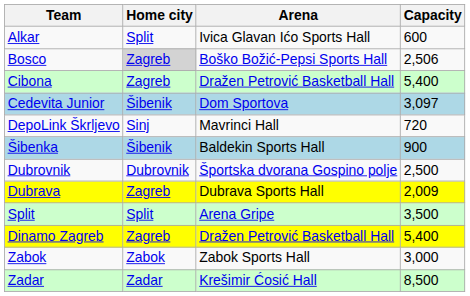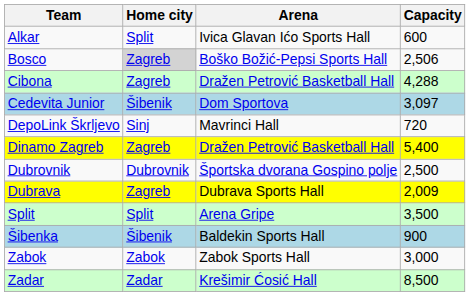Cibona | Capacity: 5,400 -> 4,288
rows swapped: Dinamo Zagreb <-> Šibenka
